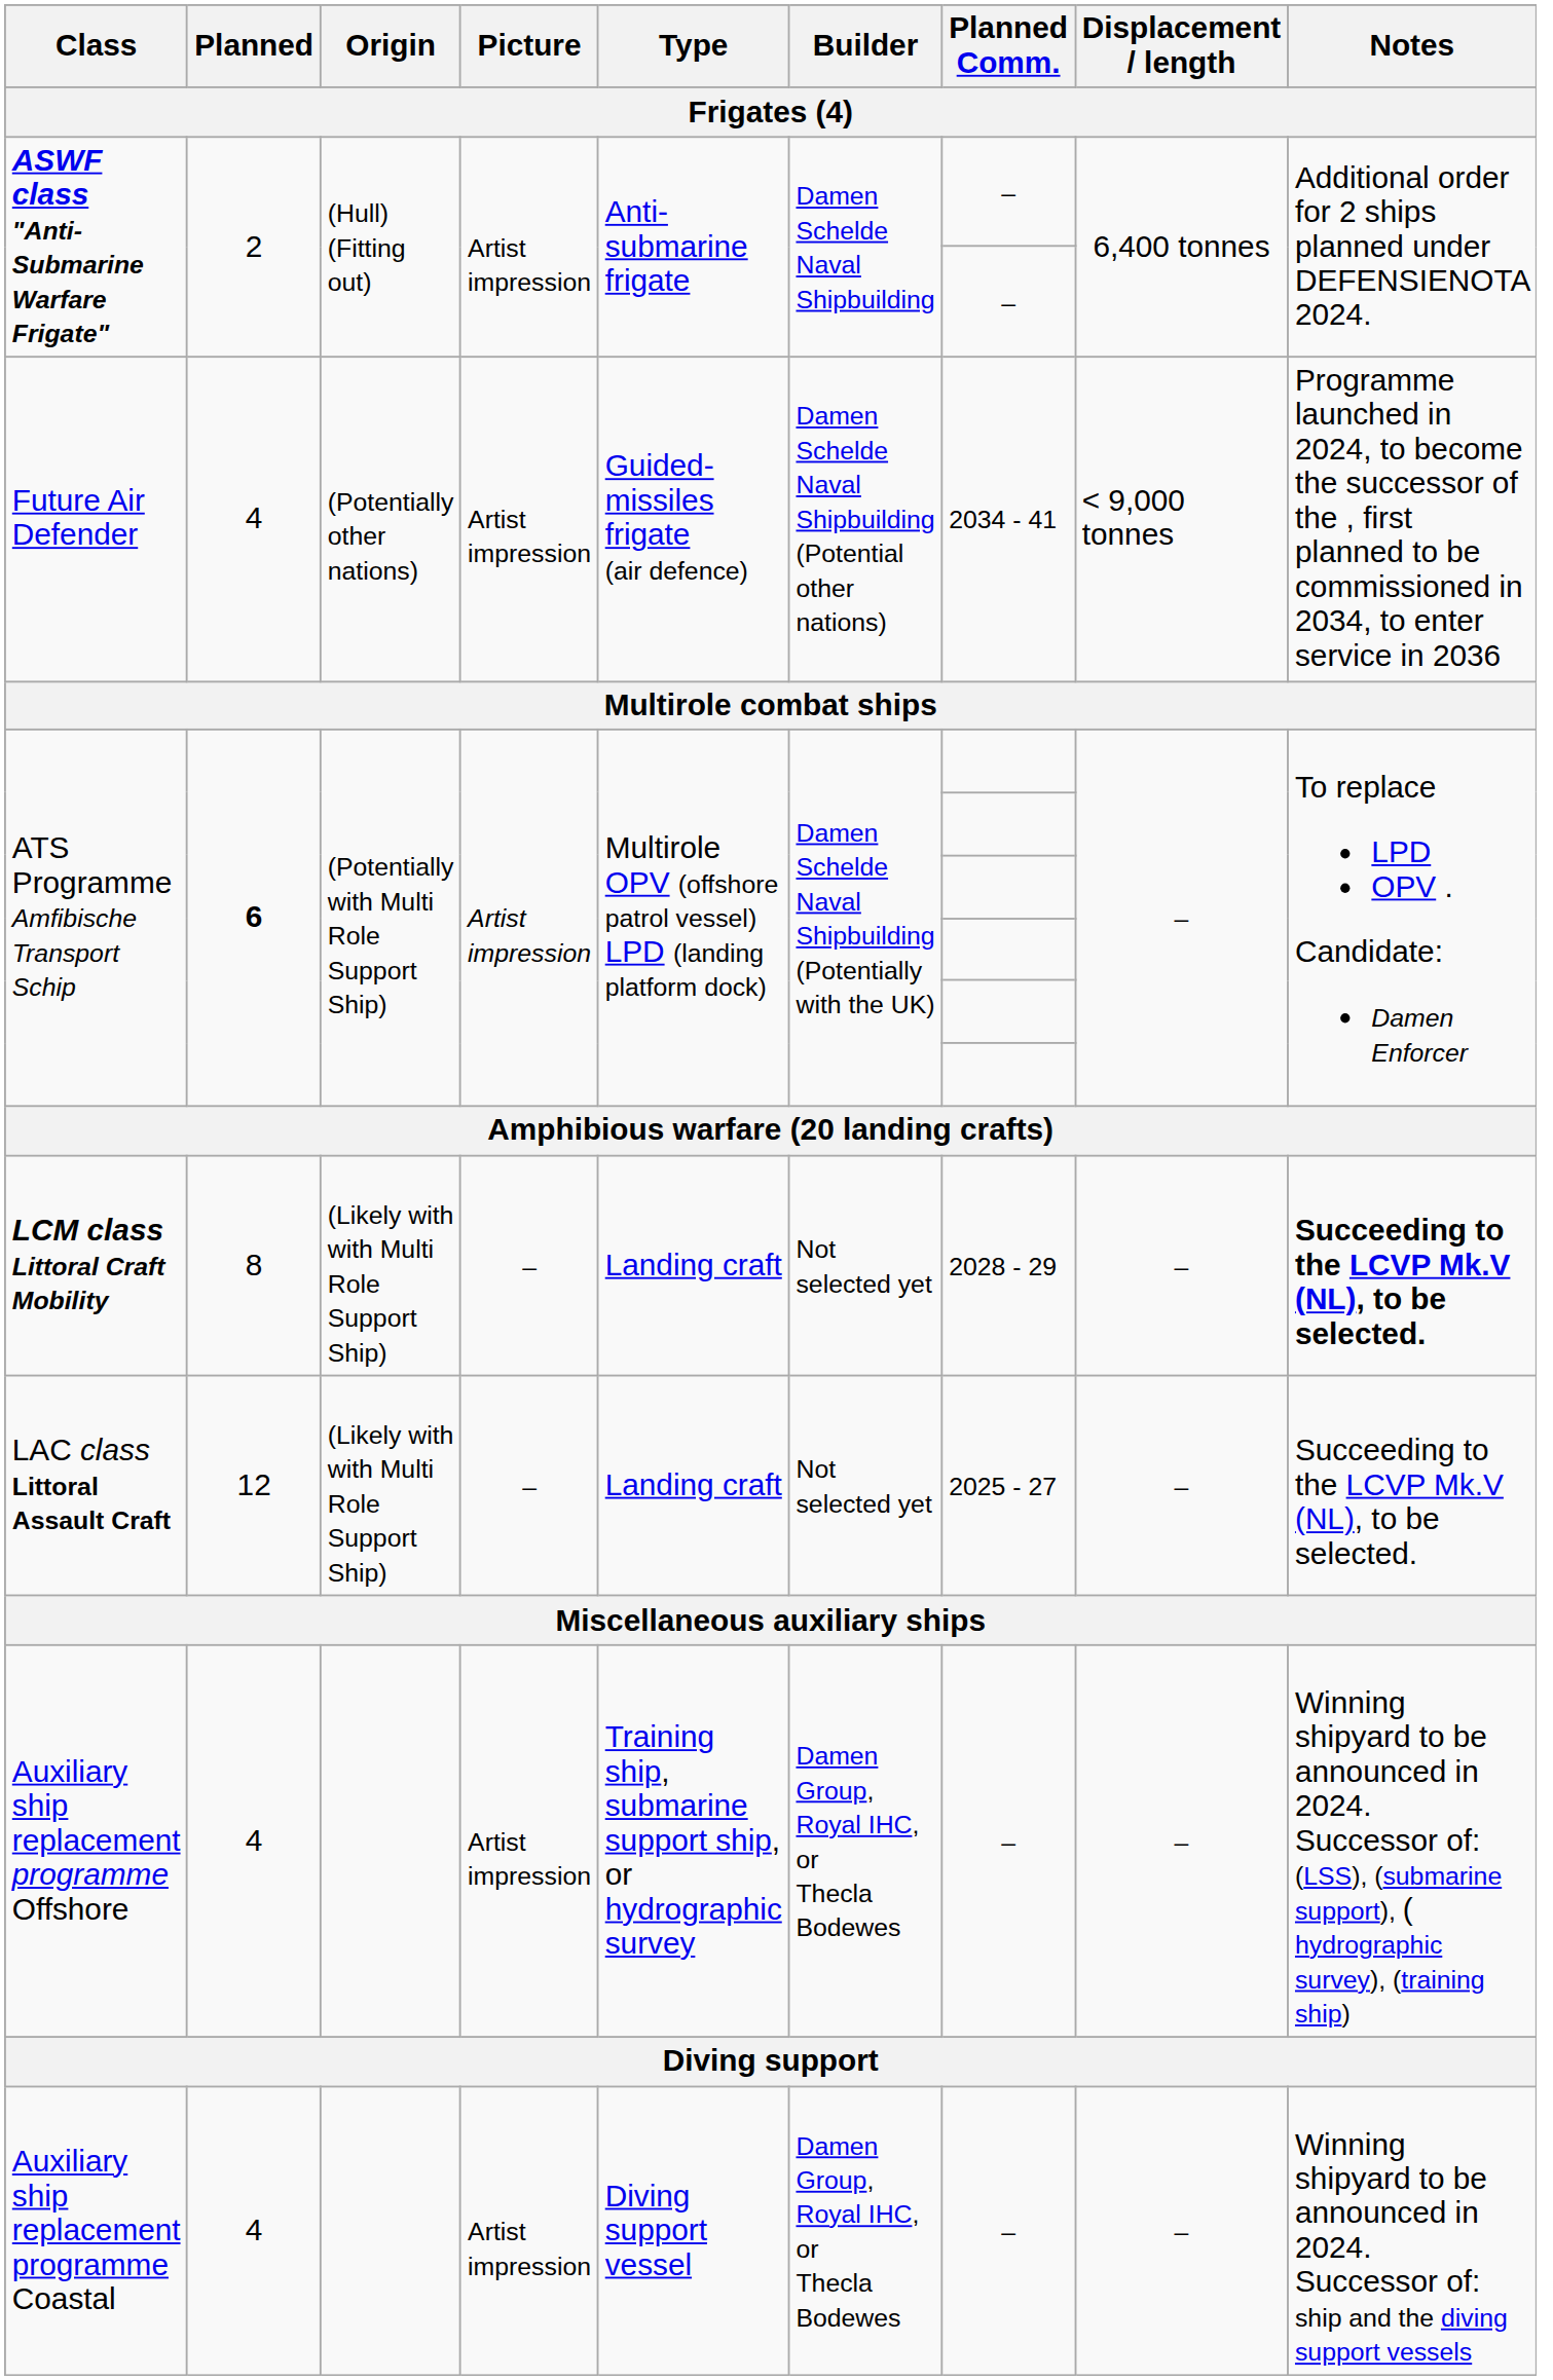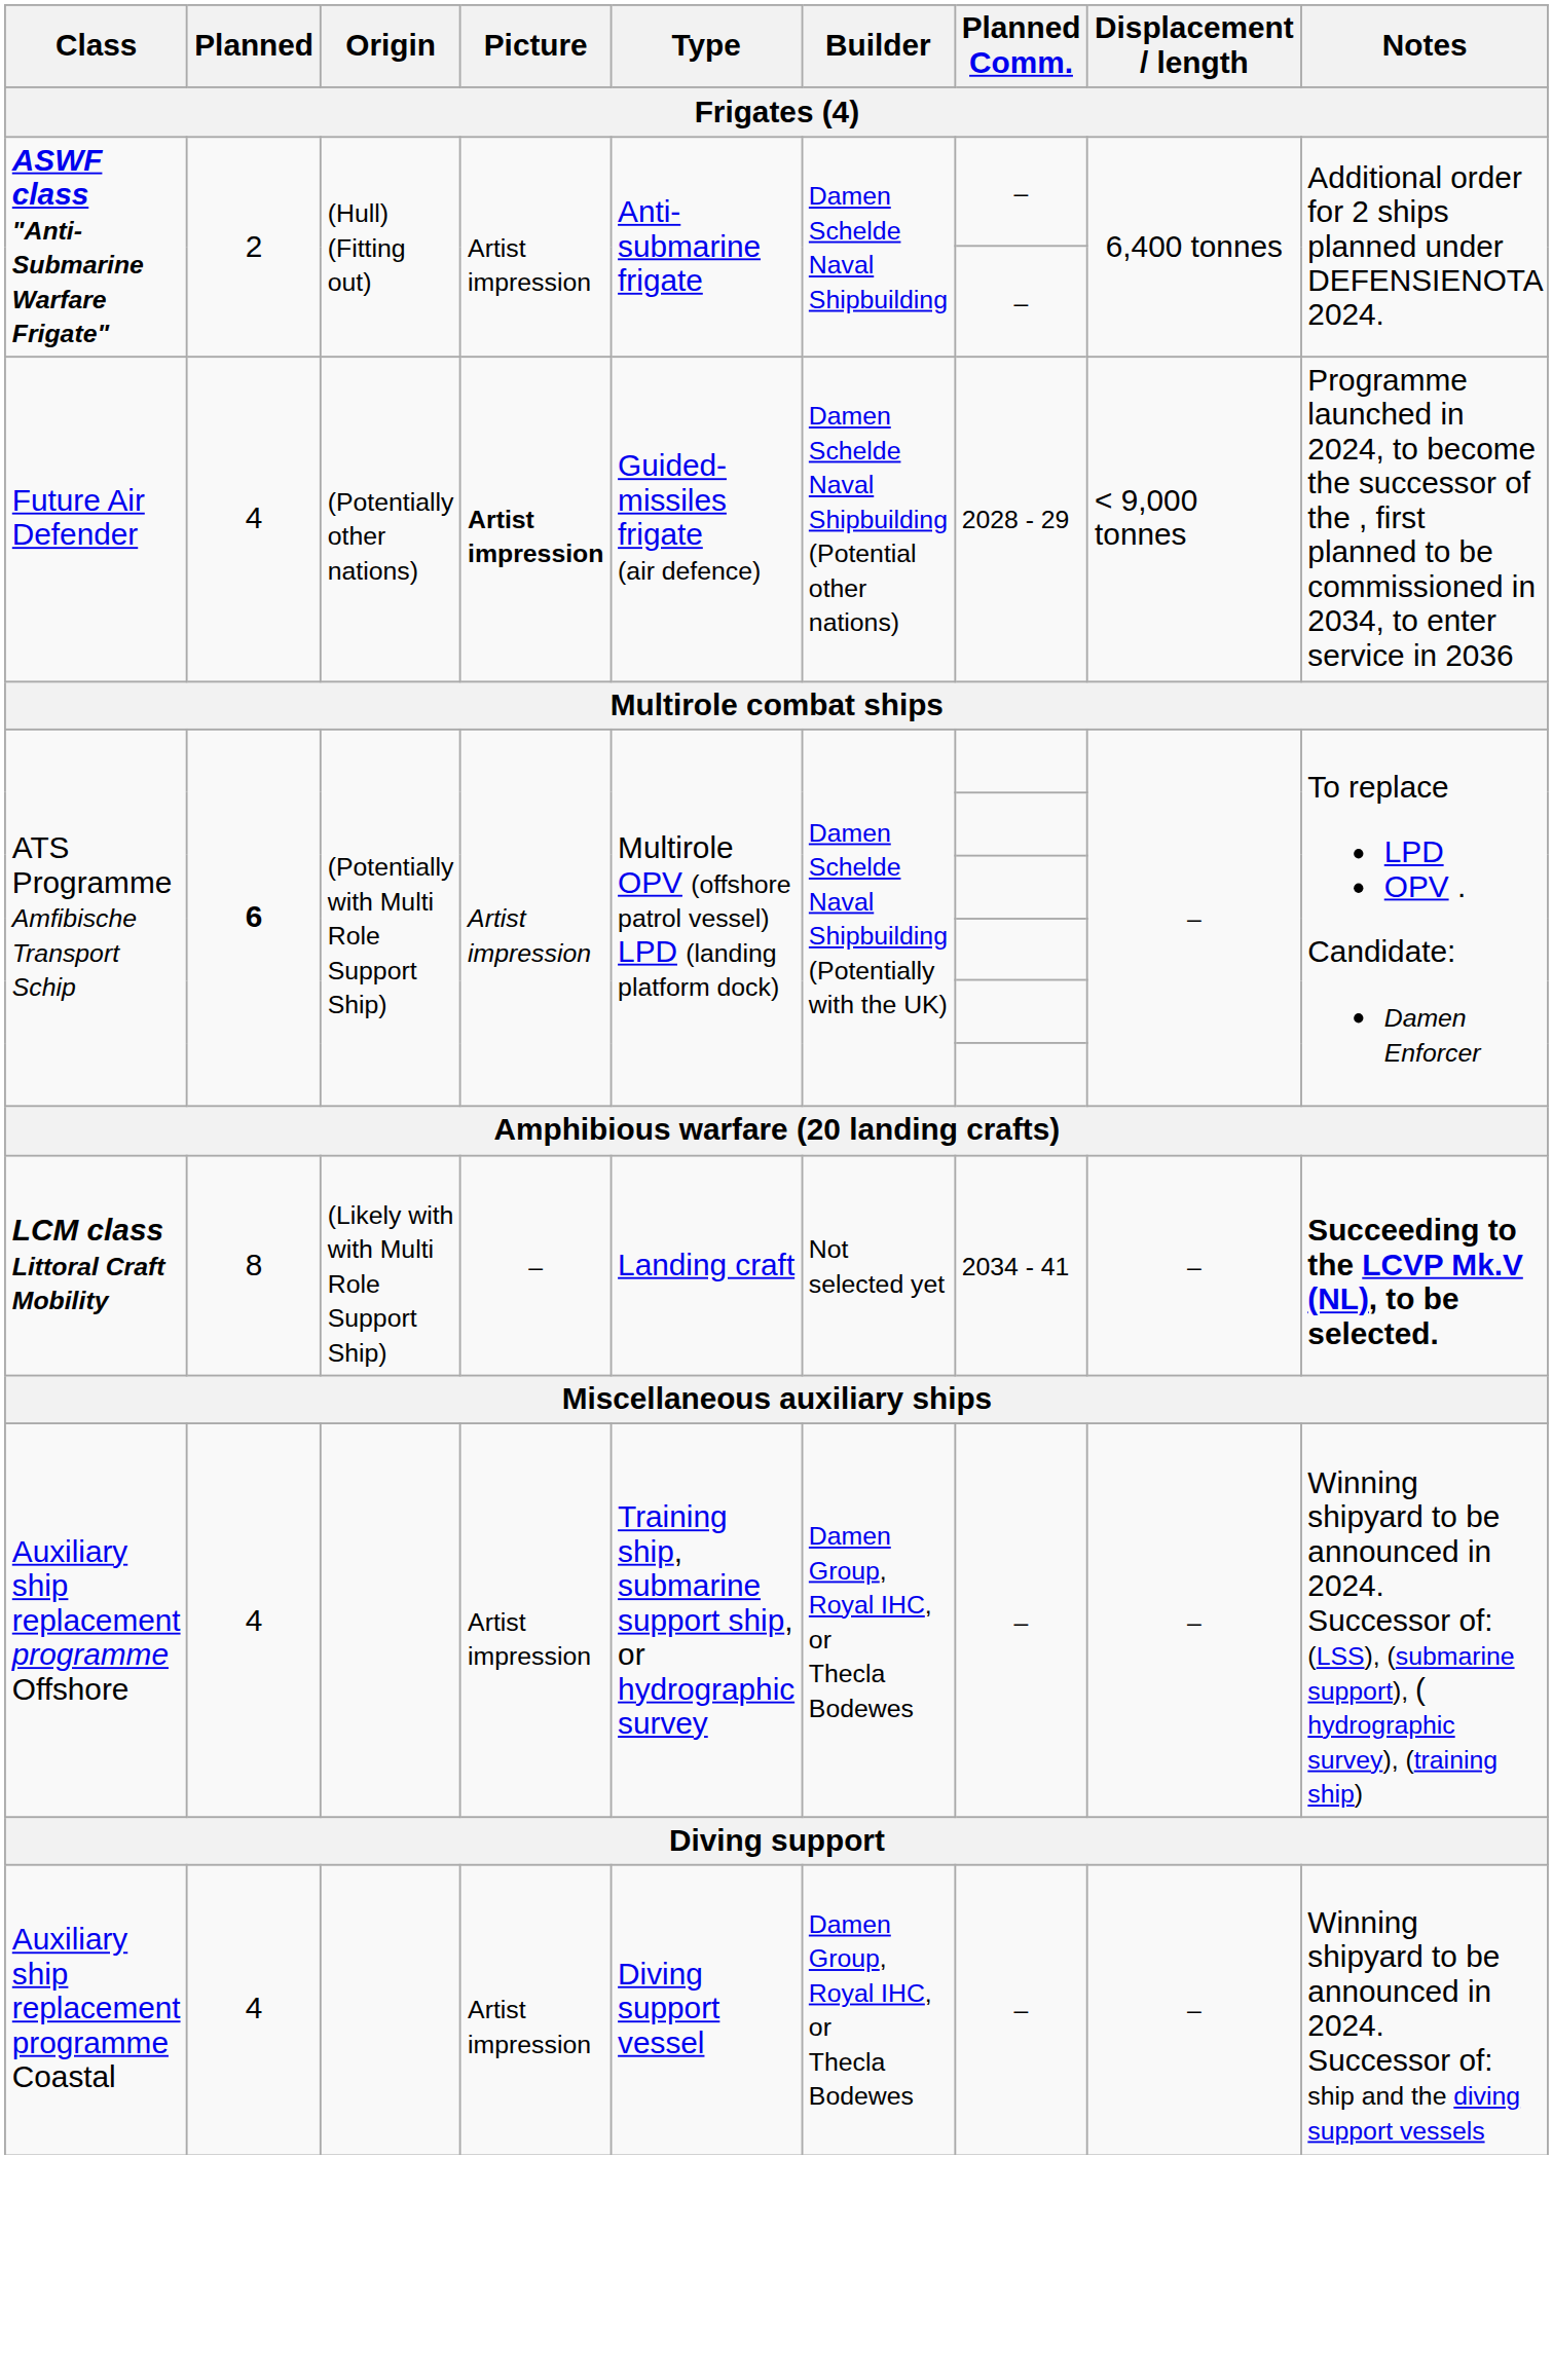Future Air Defender | Picture: normal -> bold
Future Air Defender | Planned Comm.: 2034 - 41 -> 2028 - 29
LCM class Littoral Craft Mobility | Planned Comm.: 2028 - 29 -> 2034 - 41
- row: LAC class Littoral Assault Craft | 12 | (Likely with with Multi Role Support Ship) | – | Landing craft | Not selected yet | 2025 - 27 | – | Succeeding to the LCVP Mk.V (NL), to be selected.
